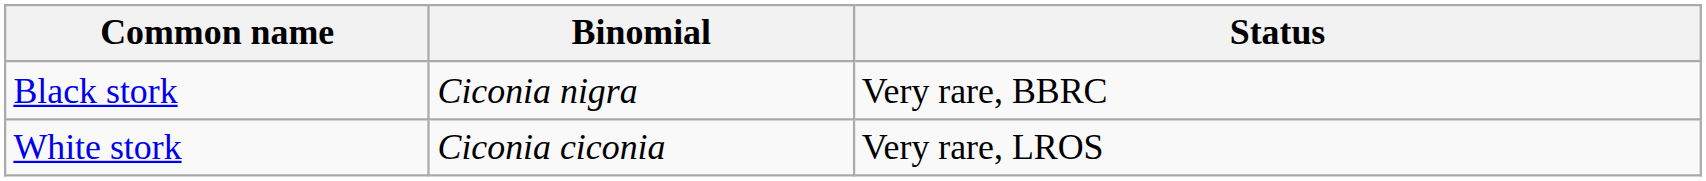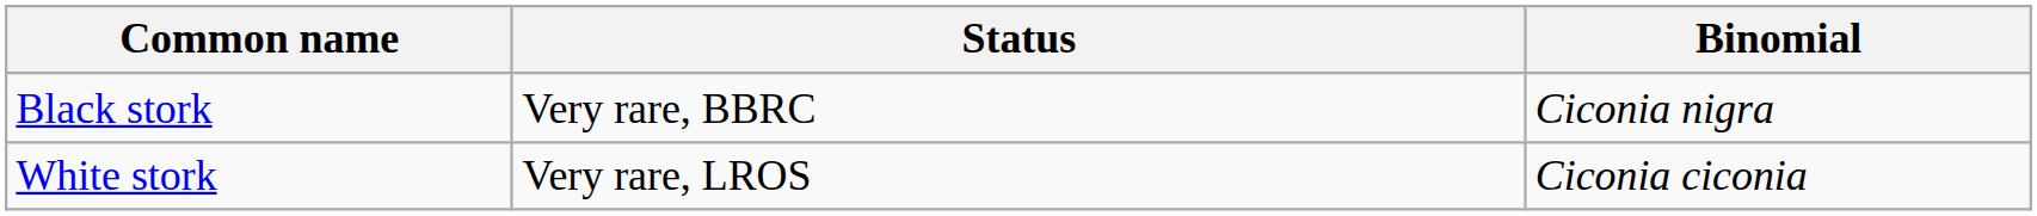columns swapped: Binomial <-> Status
